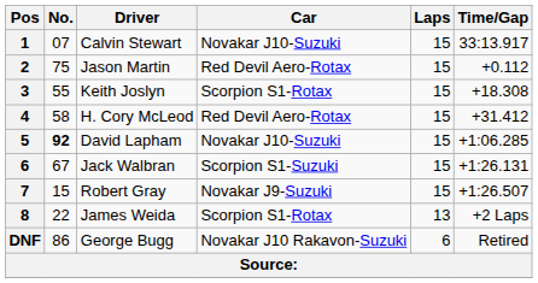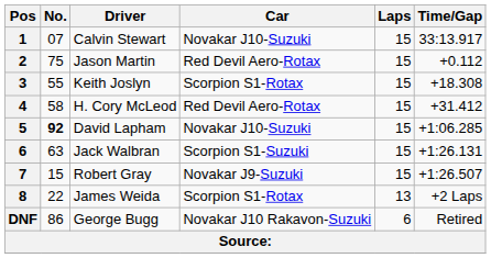Jack Walbran | No.: 67 -> 63
